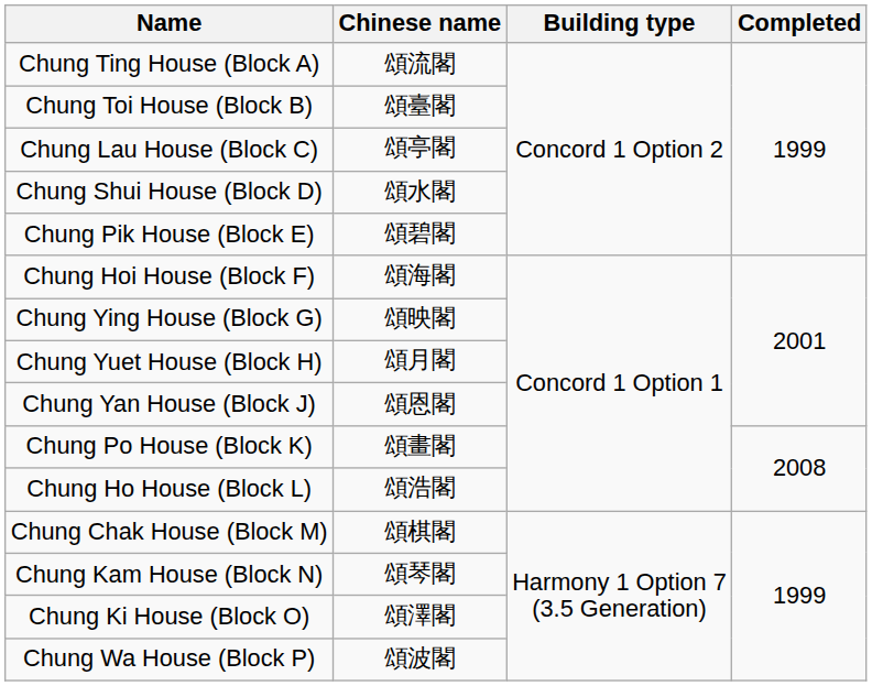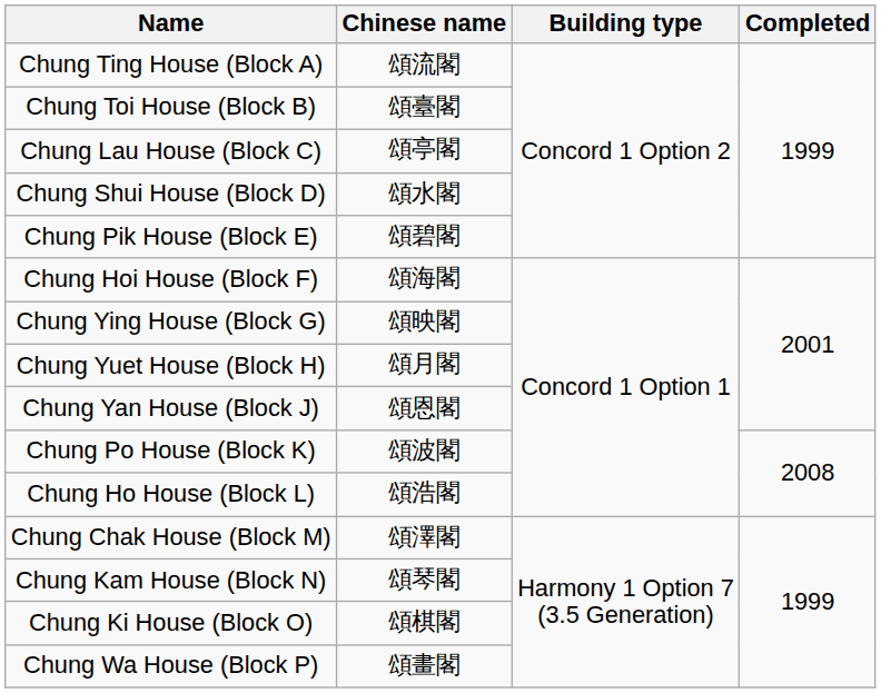Chung Po House (Block K) | Chinese name: 頌畫閣 -> 頌波閣
Chung Chak House (Block M) | Chinese name: 頌棋閣 -> 頌澤閣
Chung Ki House (Block O) | Chinese name: 頌澤閣 -> 頌棋閣
Chung Wa House (Block P) | Chinese name: 頌波閣 -> 頌畫閣
